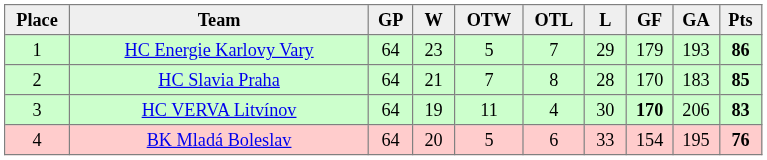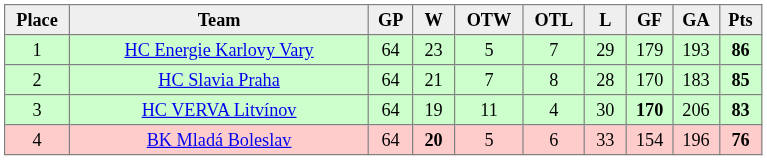BK Mladá Boleslav | W: normal -> bold
BK Mladá Boleslav | GA: 195 -> 196
